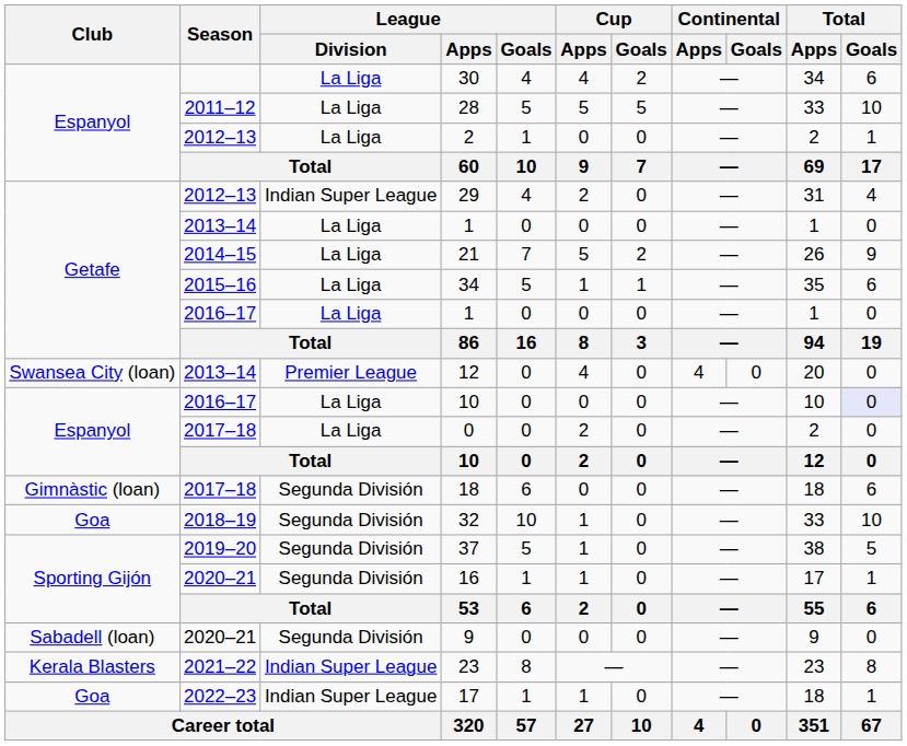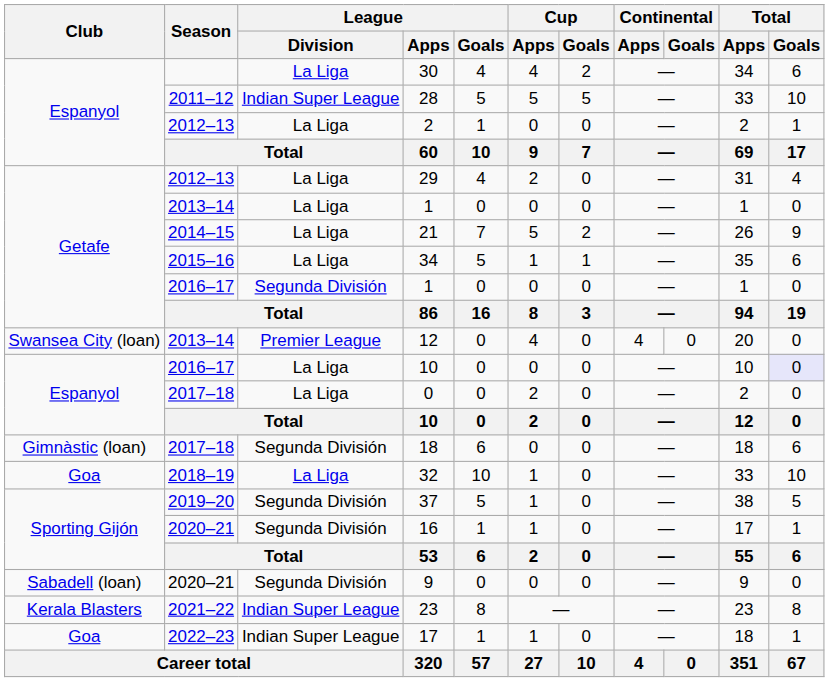28 | League / Division: La Liga -> Indian Super League
29 | League / Division: Indian Super League -> La Liga
2016–17 / 1 | League / Division: La Liga -> Segunda División
32 | League / Division: Segunda División -> La Liga
